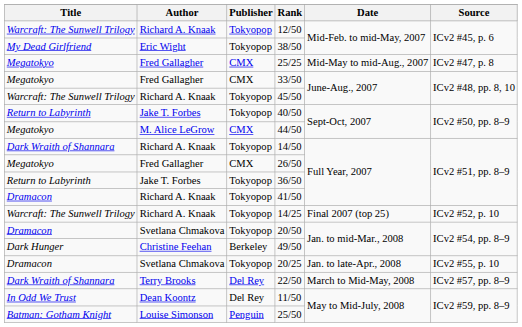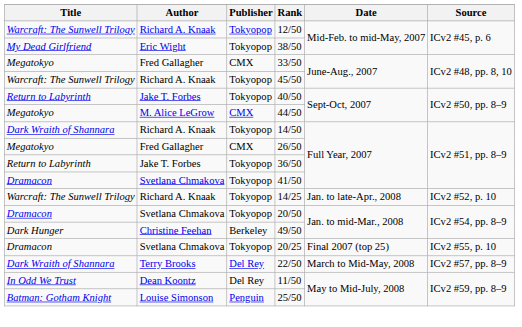- row: Megatokyo | Fred Gallagher | CMX | 25/25 | Mid-May to mid-Aug., 2007 | ICv2 #47, p. 8
41/50 | Author: Richard A. Knaak -> Svetlana Chmakova
14/25 | Date: Final 2007 (top 25) -> Jan. to late-Apr., 2008
20/25 | Date: Jan. to late-Apr., 2008 -> Final 2007 (top 25)
